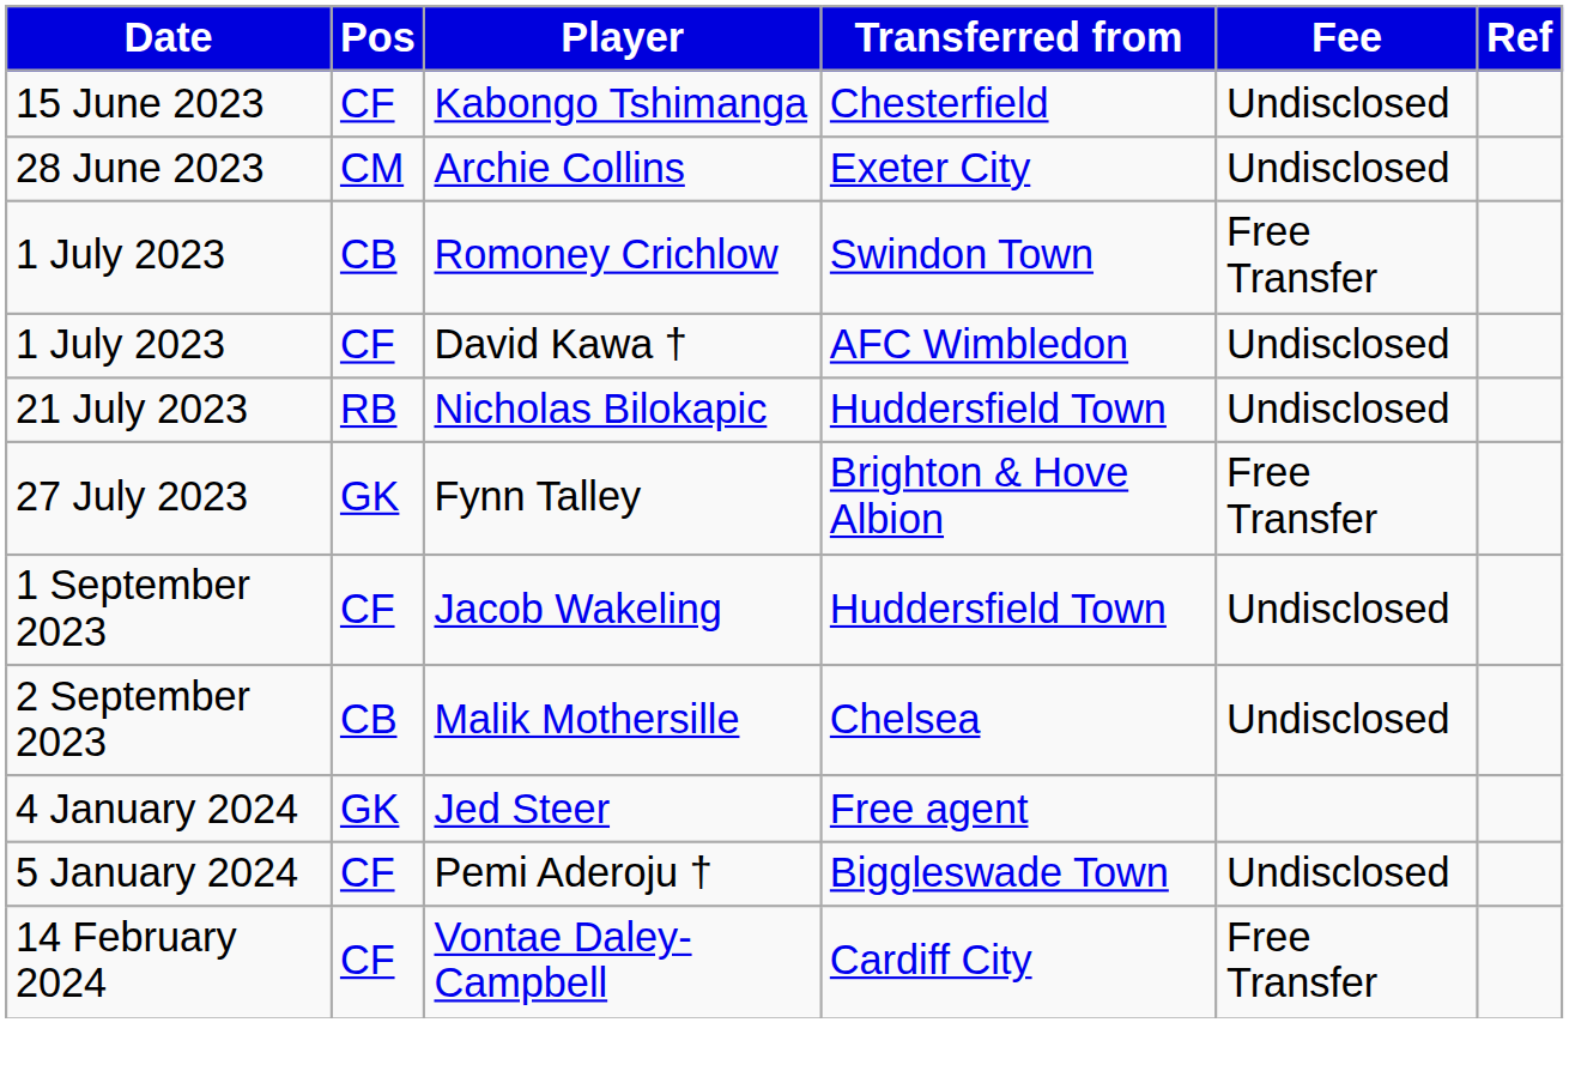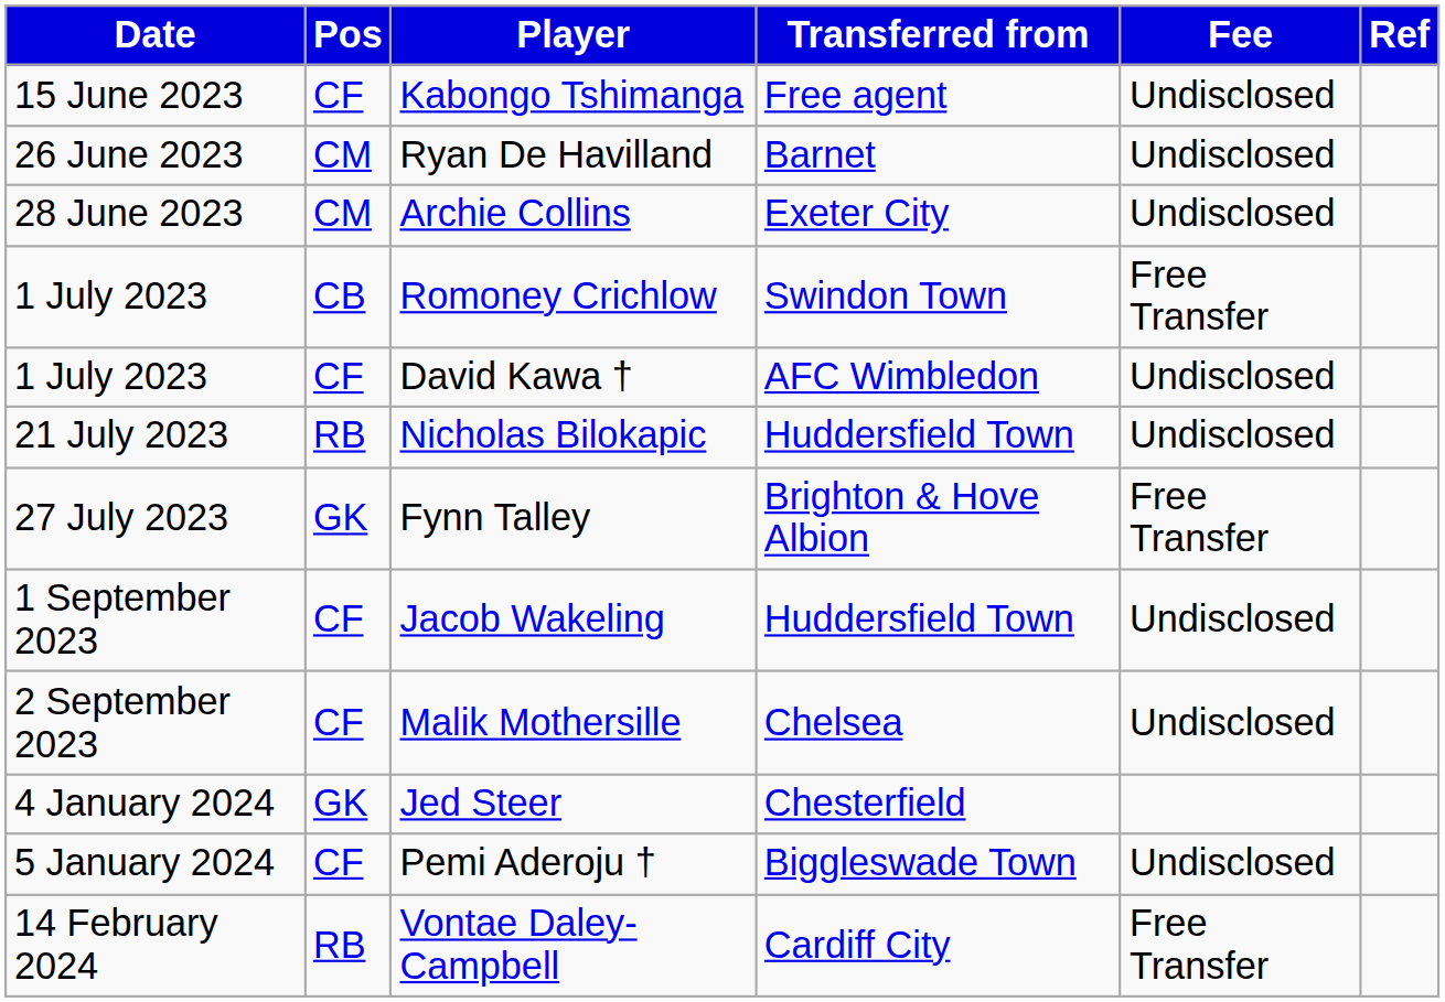Kabongo Tshimanga | Transferred from: Chesterfield -> Free agent
+ row: 26 June 2023 | CM | Ryan De Havilland | Barnet | Undisclosed
Malik Mothersille | Pos: CB -> CF
Jed Steer | Transferred from: Free agent -> Chesterfield
Vontae Daley-Campbell | Pos: CF -> RB
